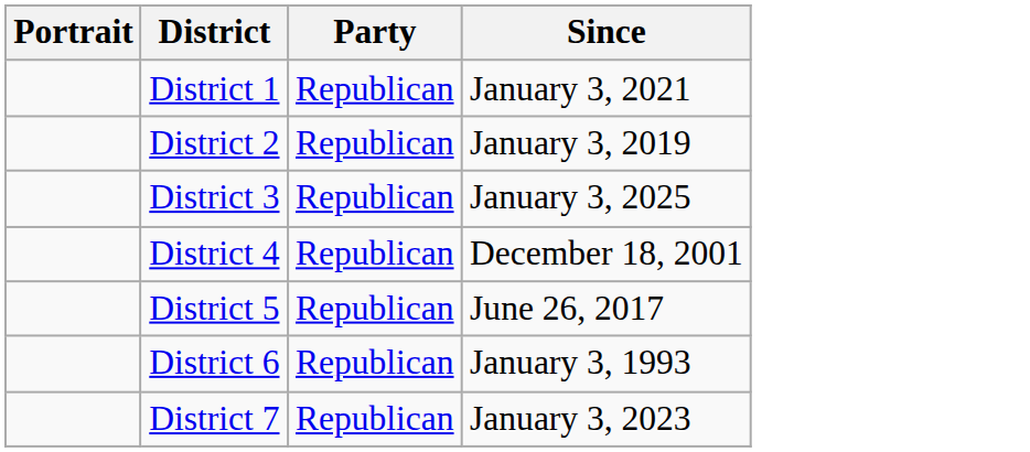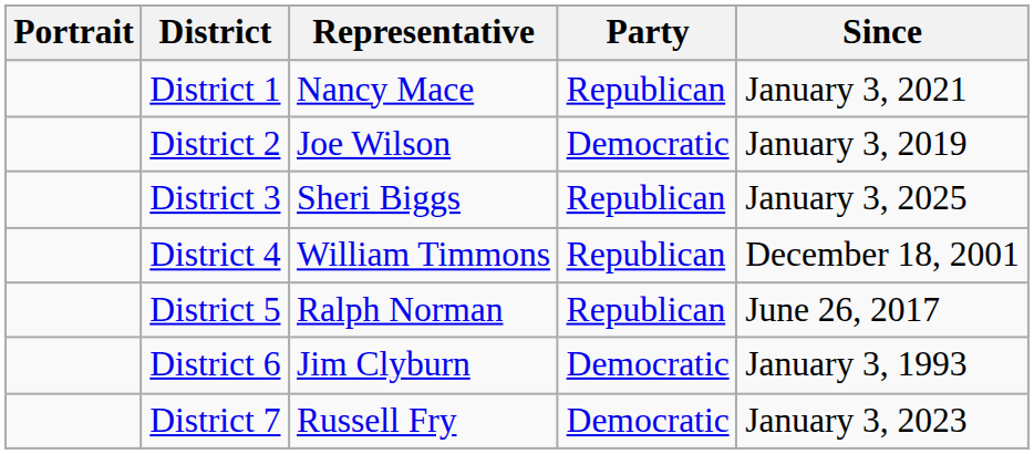+ column: Representative | Nancy Mace | Joe Wilson | Sheri Biggs | William Timmons | Ralph Norman | Jim Clyburn | Russell Fry
District 2 | Party: Republican -> Democratic
District 6 | Party: Republican -> Democratic
District 7 | Party: Republican -> Democratic
